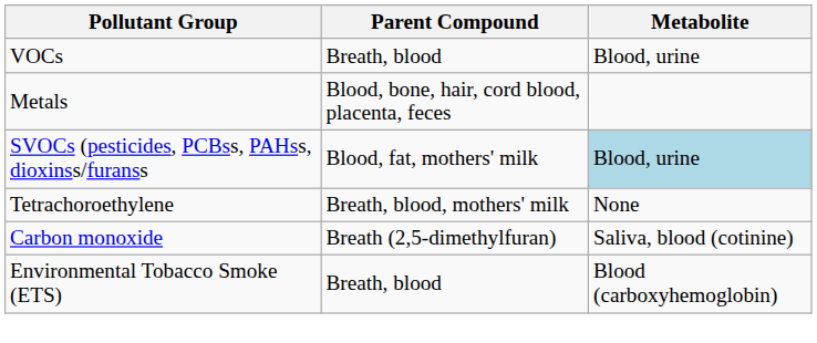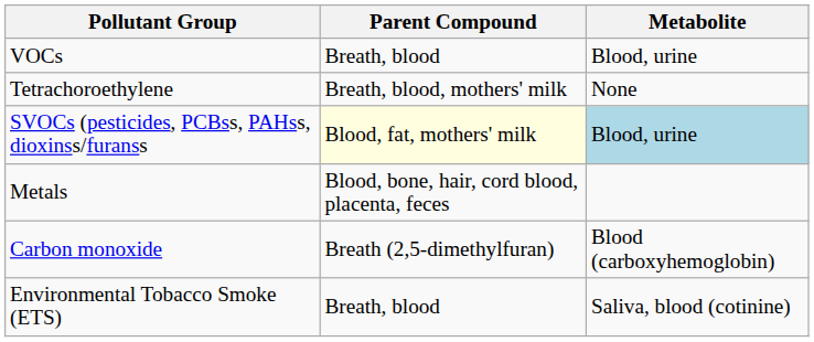rows swapped: Tetrachoroethylene <-> Metals
SVOCs (pesticides, PCBss, PAHss, dioxinss/furanss | Parent Compound: no background -> lightyellow background
Carbon monoxide | Metabolite: Saliva, blood (cotinine) -> Blood (carboxyhemoglobin)
Environmental Tobacco Smoke (ETS) | Metabolite: Blood (carboxyhemoglobin) -> Saliva, blood (cotinine)
